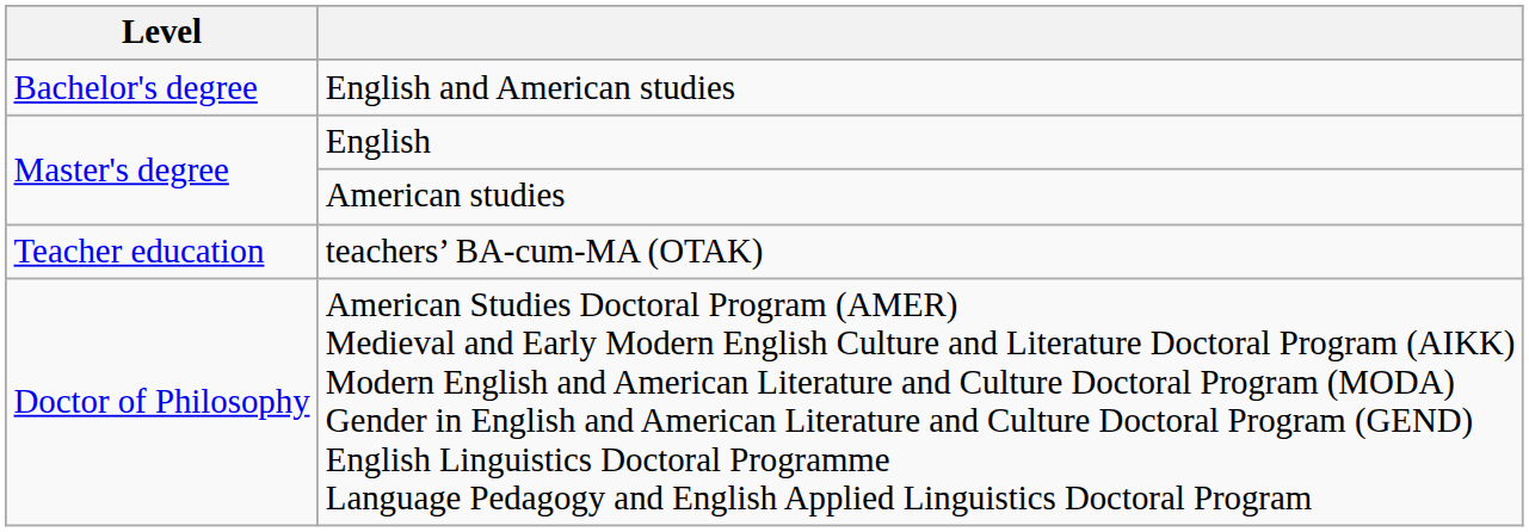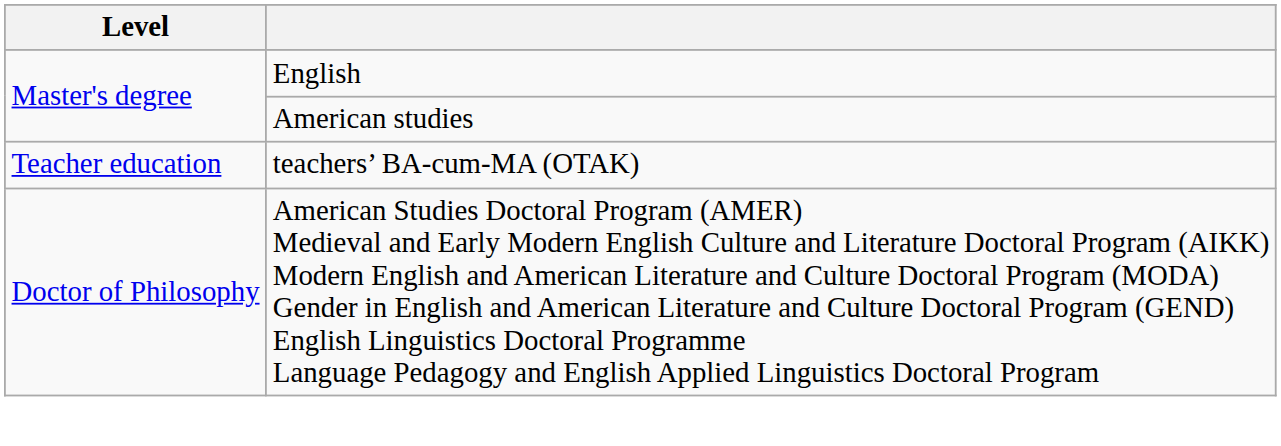- row: Bachelor's degree | English and American studies
